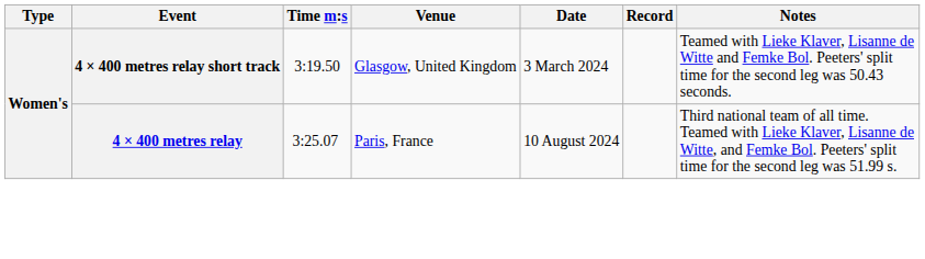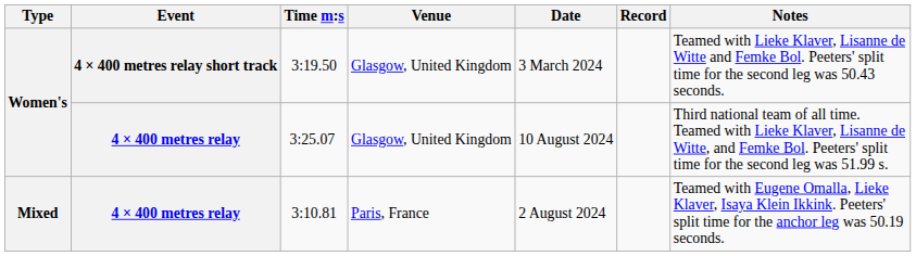3:25.07 | Venue: Paris, France -> Glasgow, United Kingdom
+ row: Mixed | 4 × 400 metres relay | 3:10.81 | Paris, France | 2 August 2024 | Teamed with Eugene Omalla, Lieke Klaver, Isaya Klein Ikkink. Peeters' split time for the anchor leg was 50.19 seconds.
